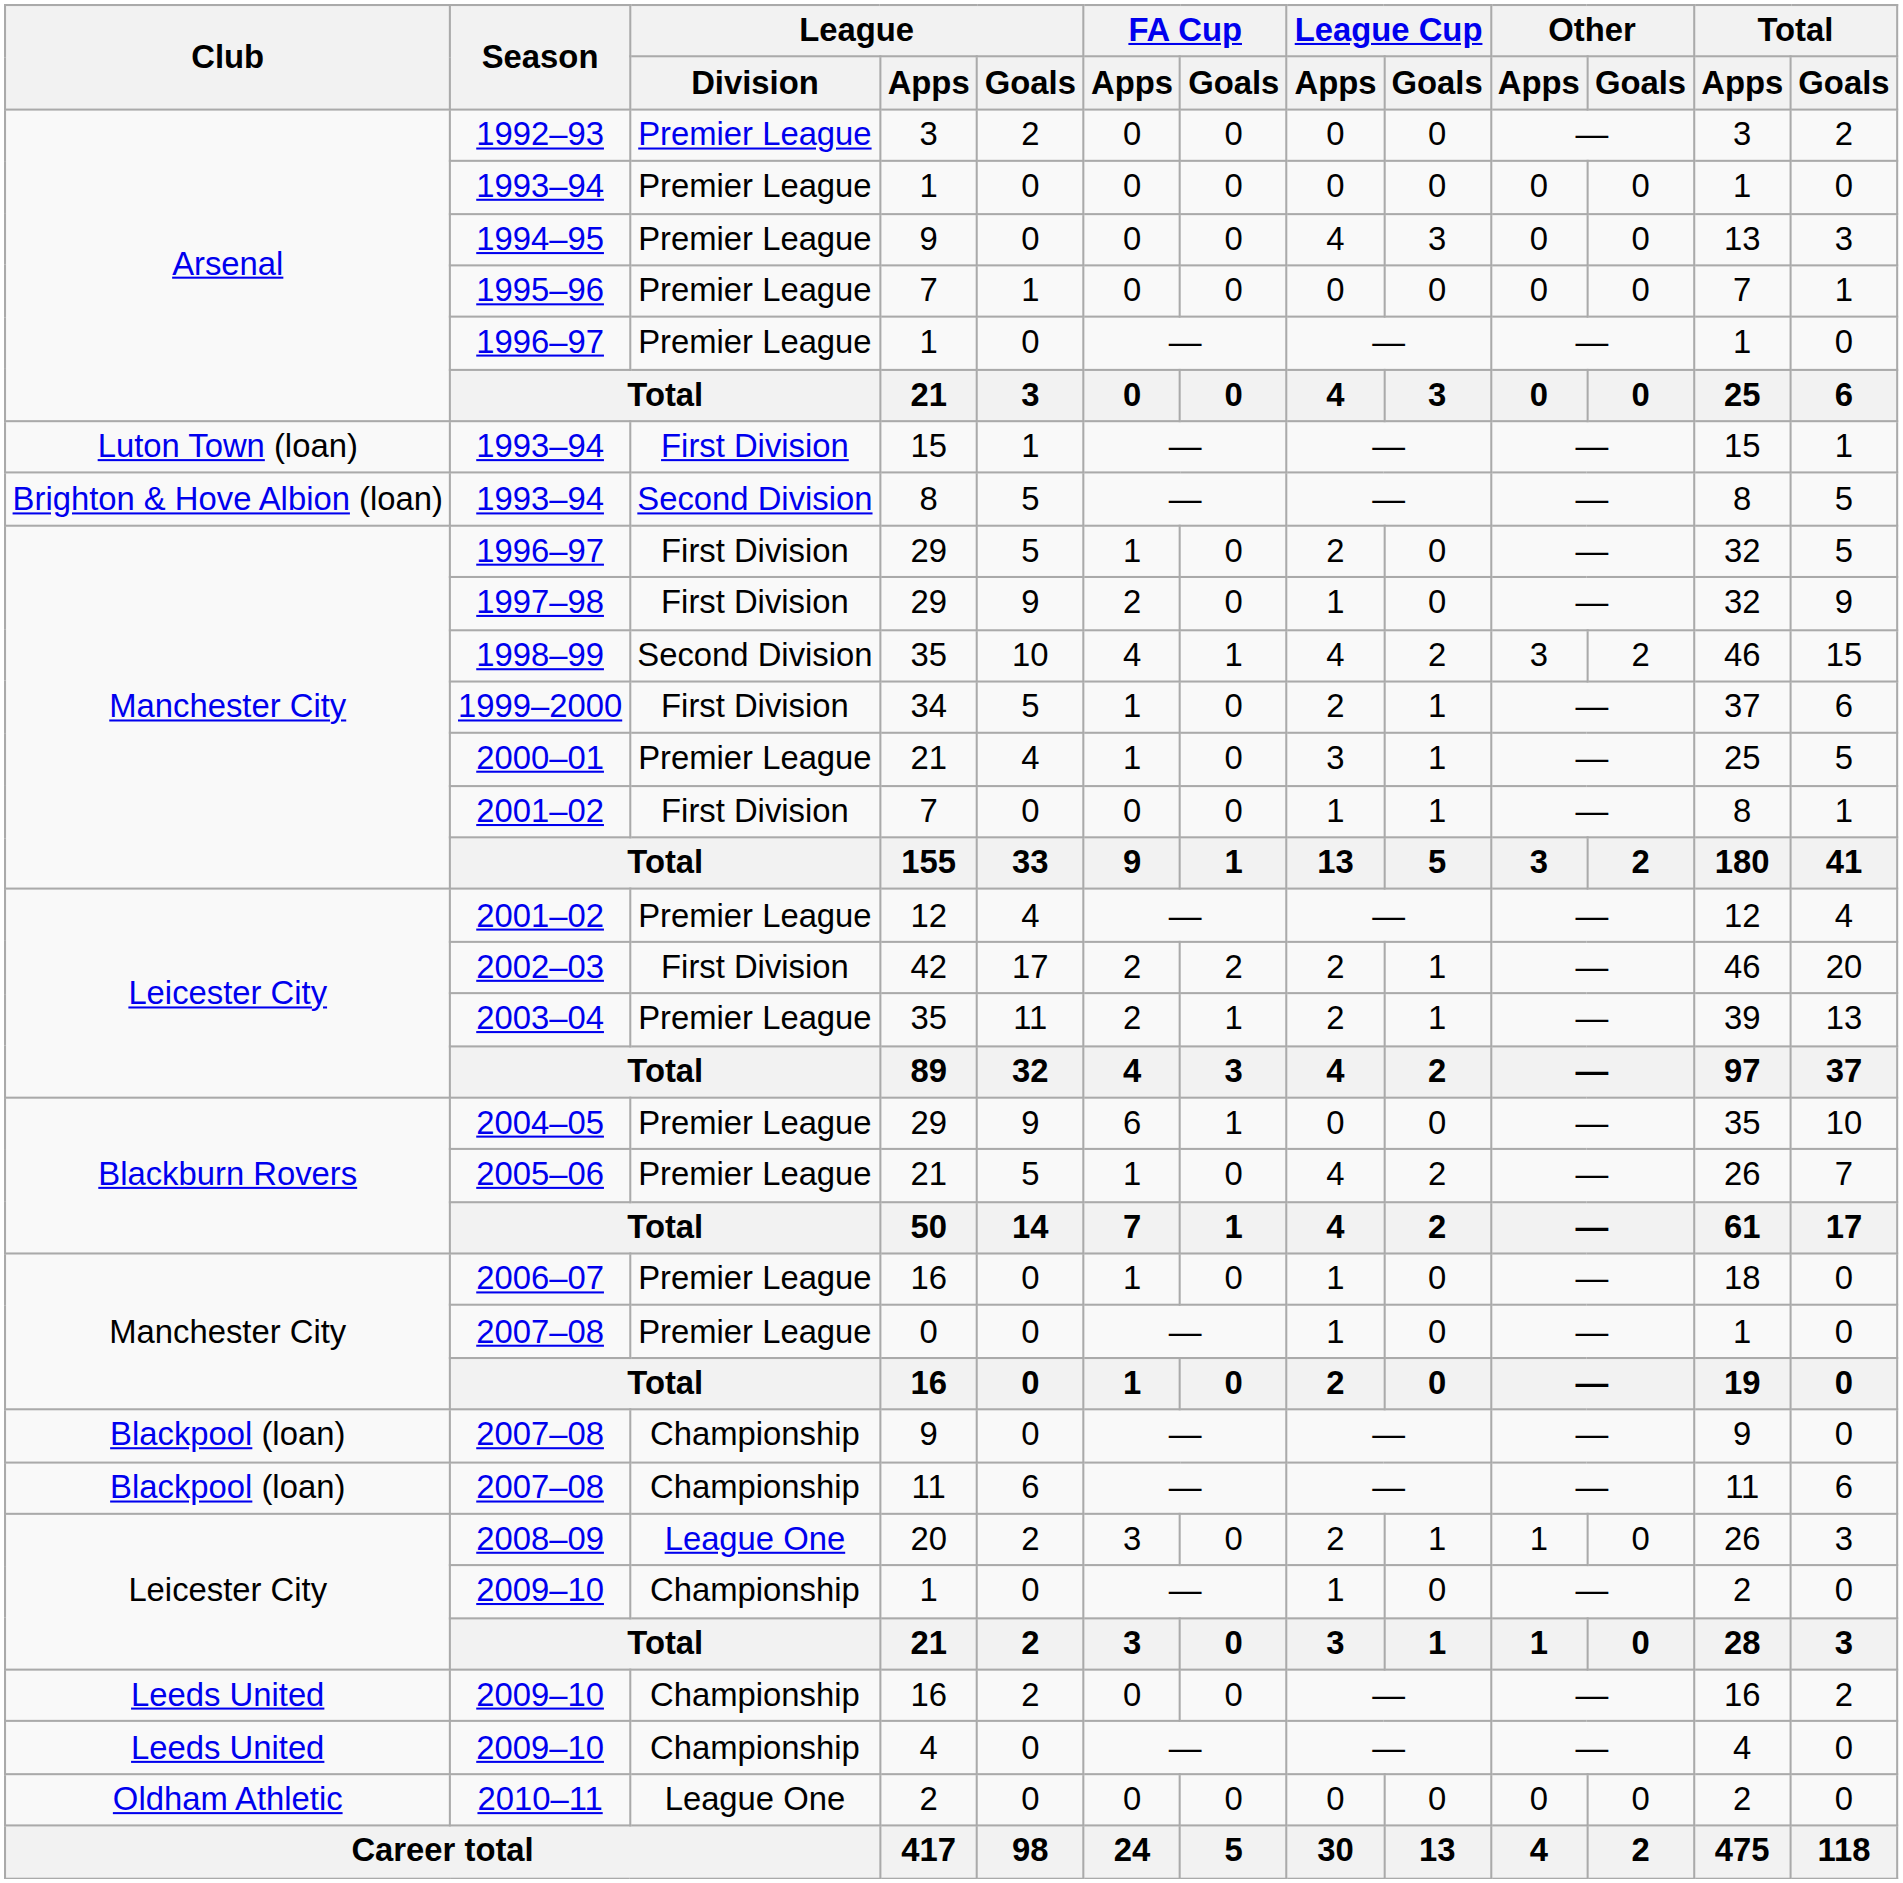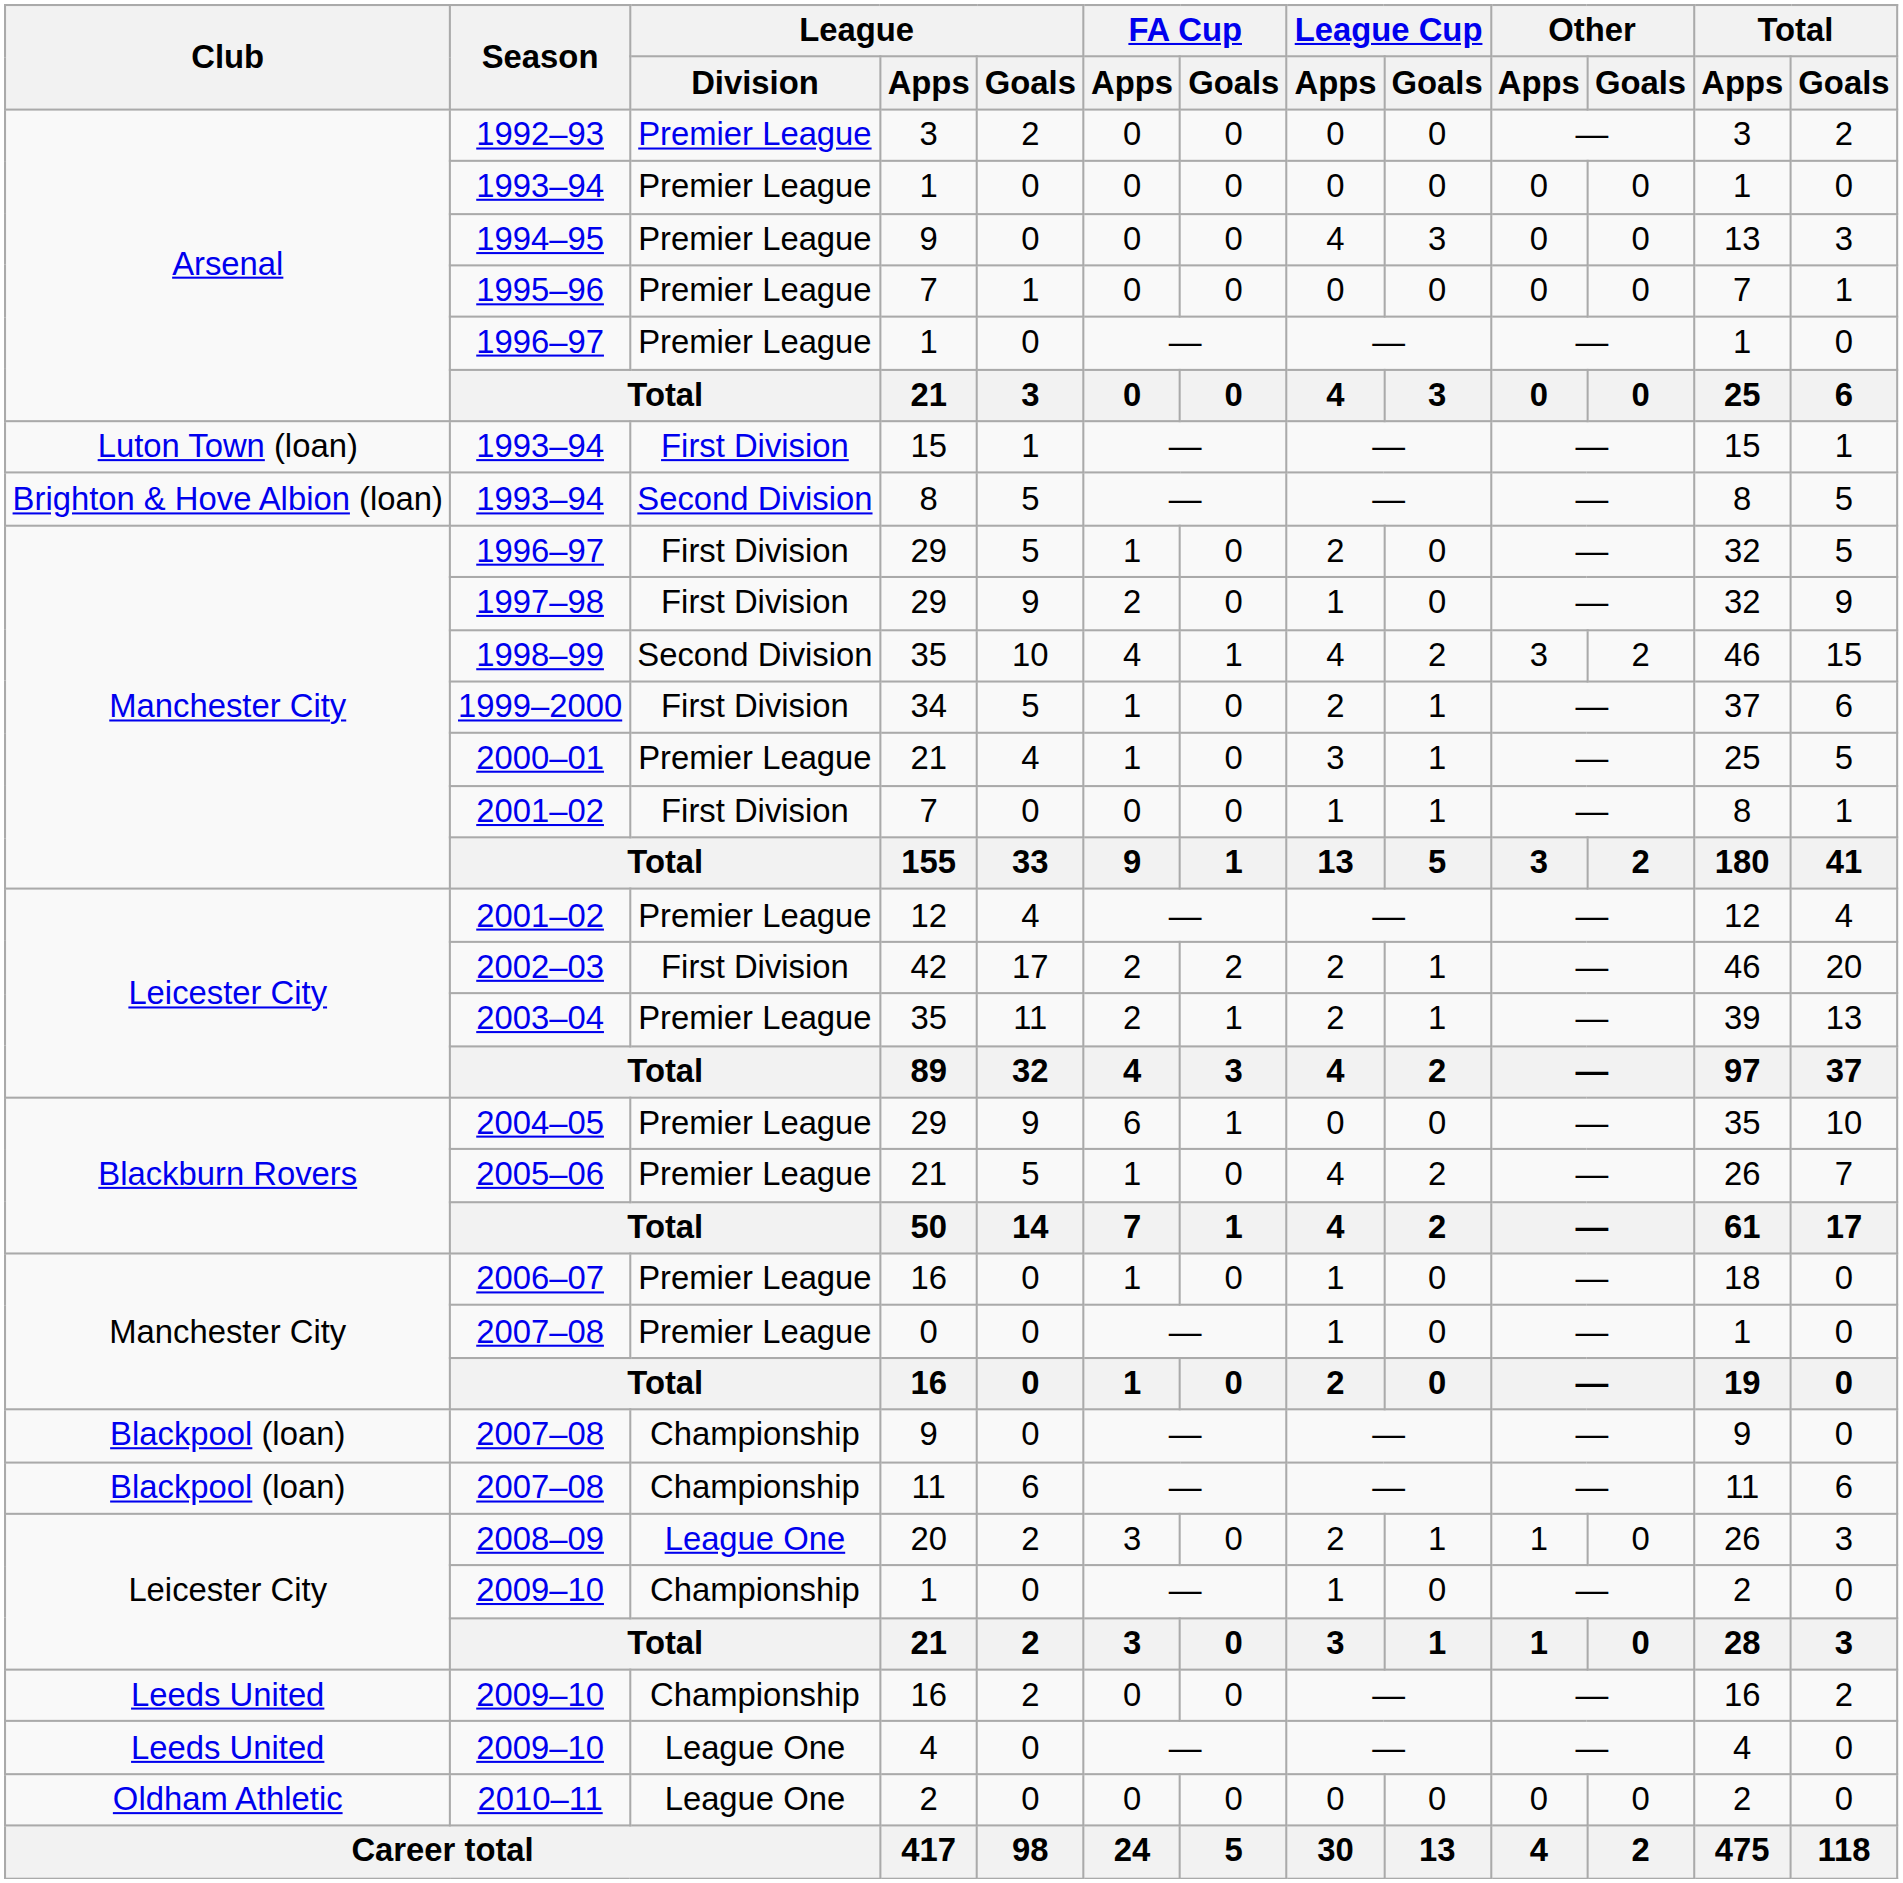2009–10 / 4 | League / Division: Championship -> League One
